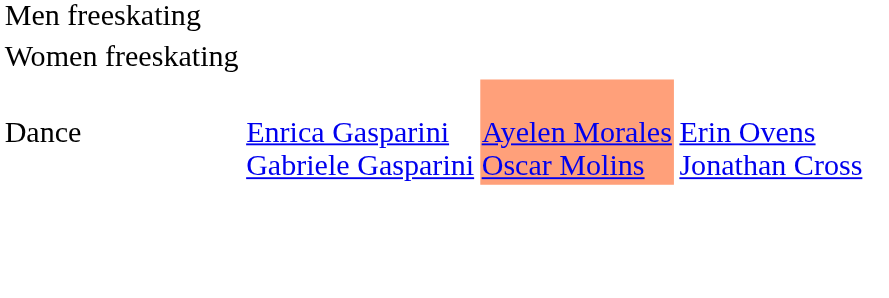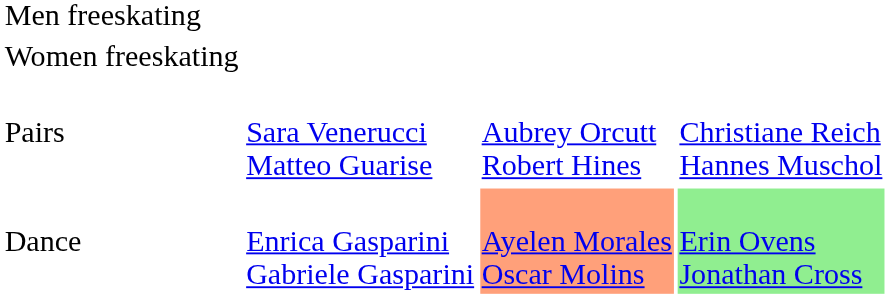+ row: Pairs | Sara Venerucci Matteo Guarise | Aubrey Orcutt Robert Hines | Christiane Reich Hannes Muschol
Dance | column 4: no background -> lightgreen background
